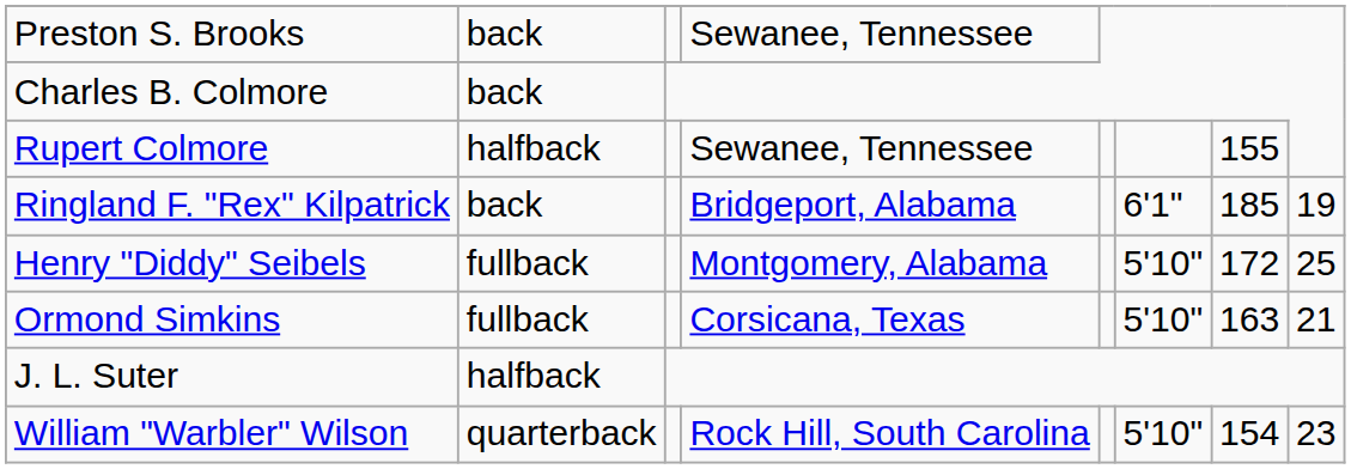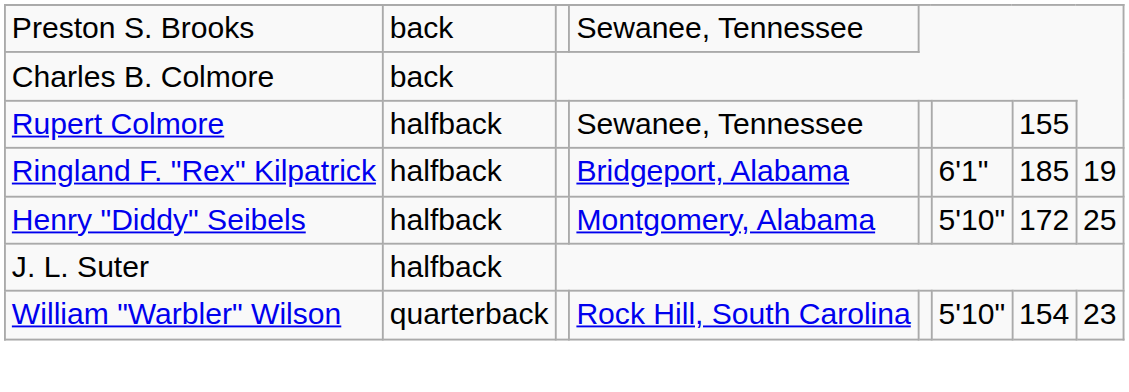Ringland F. "Rex" Kilpatrick | column 2: back -> halfback
Henry "Diddy" Seibels | column 2: fullback -> halfback
- row: Ormond Simkins | fullback | Corsicana, Texas | 5'10" | 163 | 21
